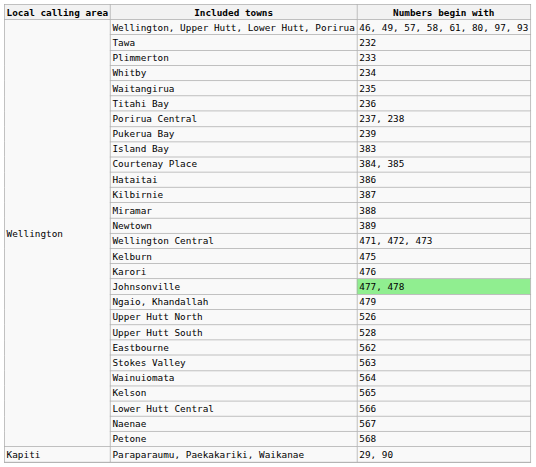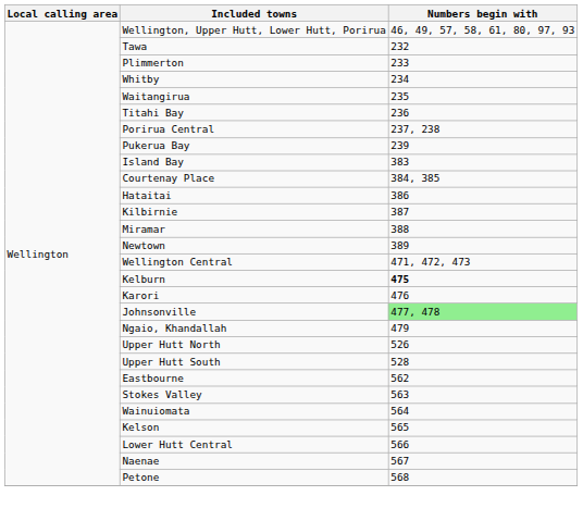Kelburn | Numbers begin with: normal -> bold
- row: Kapiti | Paraparaumu, Paekakariki, Waikanae | 29, 90
